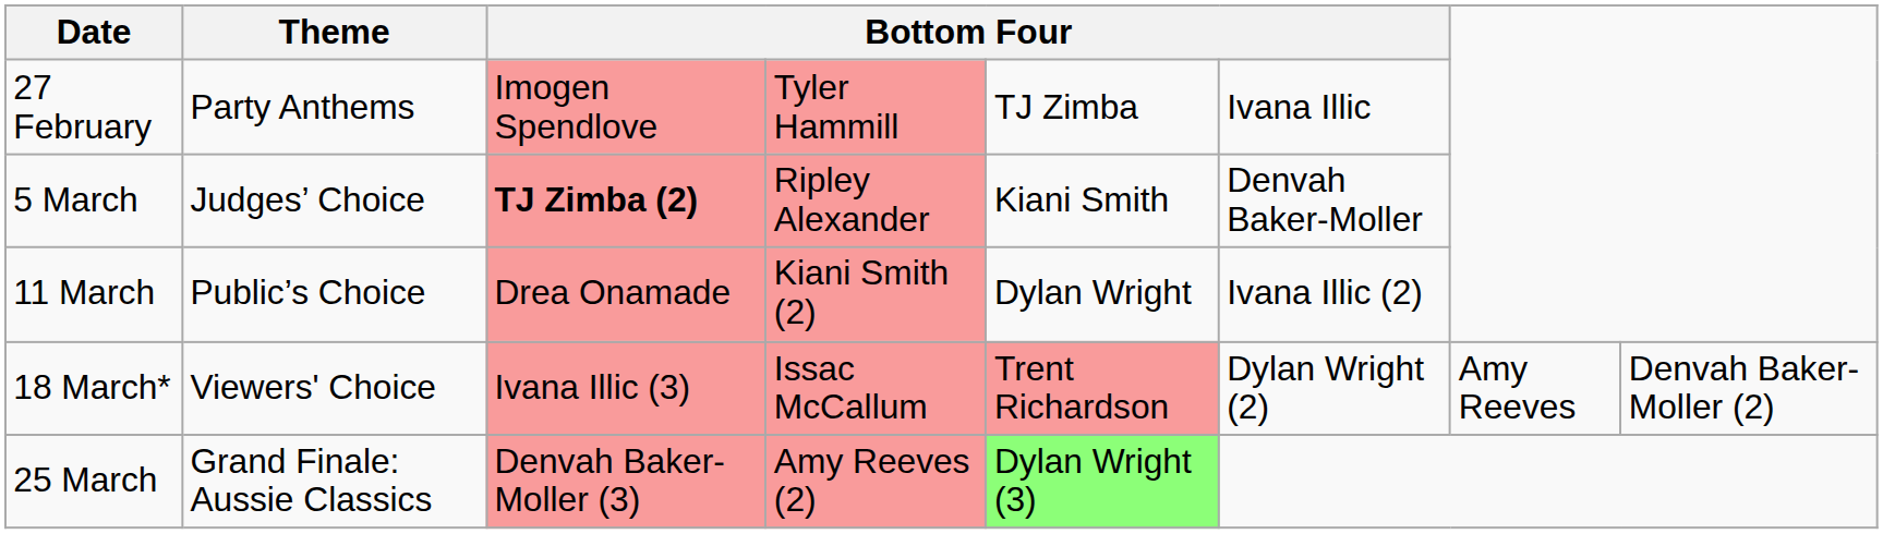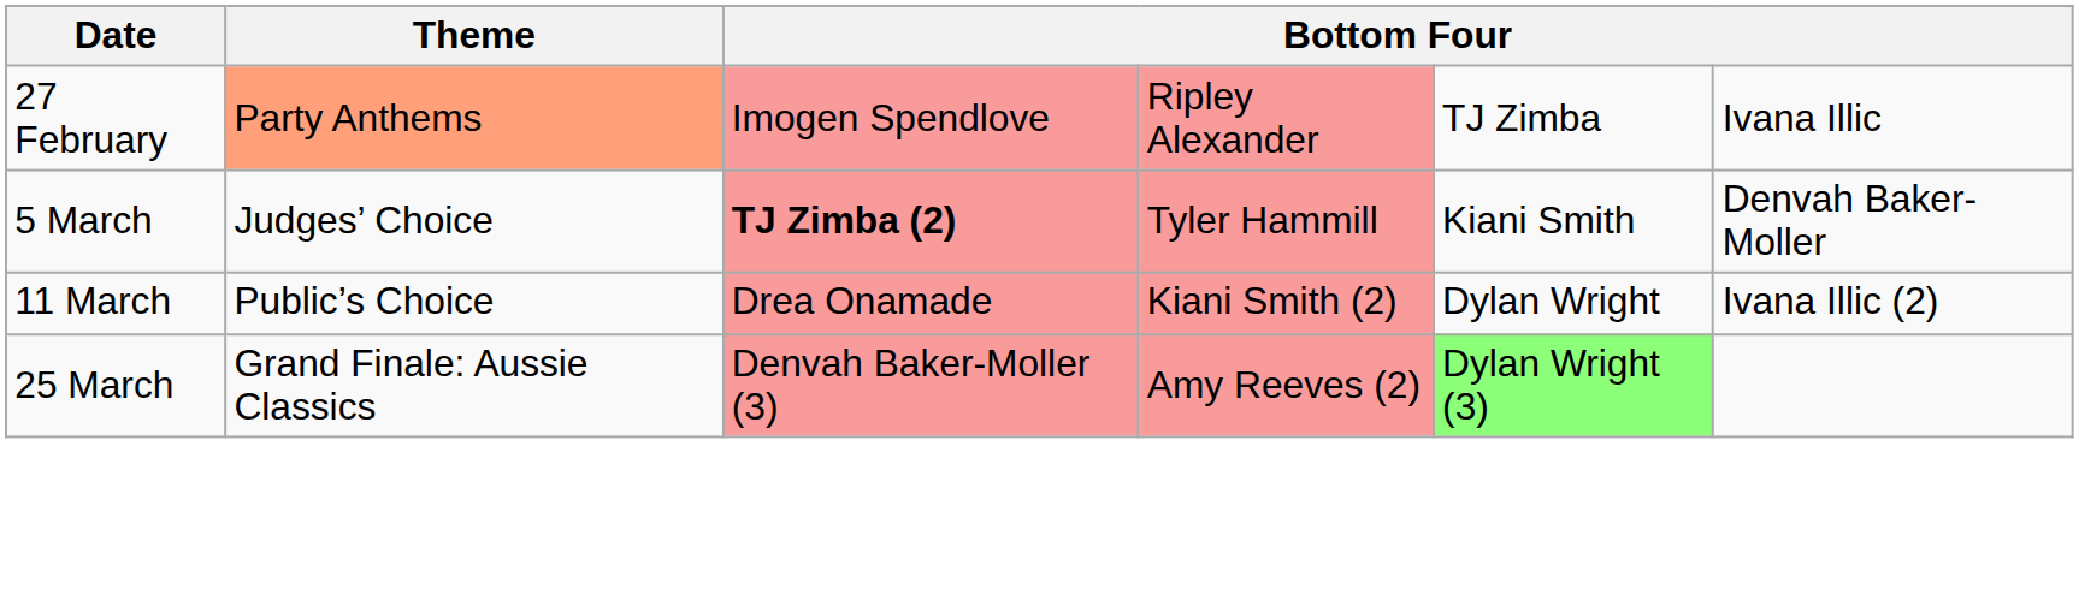27 February | Theme: no background -> lightsalmon background
27 February | column 4: Tyler Hammill -> Ripley Alexander
5 March | column 4: Ripley Alexander -> Tyler Hammill
- row: 18 March* | Viewers' Choice | Ivana Illic (3) | Issac McCallum | Trent Richardson | Dylan Wright (2) | Amy Reeves | Denvah Baker-Moller (2)
